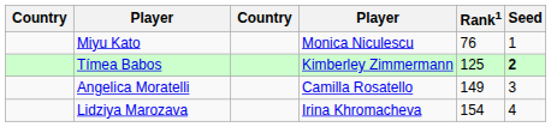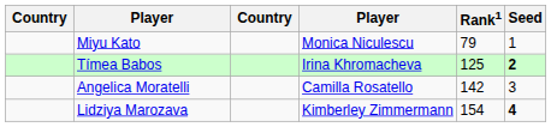Miyu Kato | Rank1: 76 -> 79
Tímea Babos | column 4: Kimberley Zimmermann -> Irina Khromacheva
Angelica Moratelli | Rank1: 149 -> 142
Lidziya Marozava | column 4: Irina Khromacheva -> Kimberley Zimmermann
Lidziya Marozava | Seed: normal -> bold
